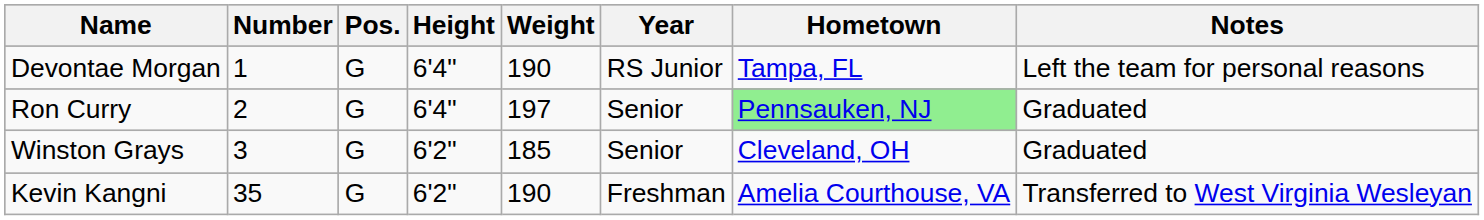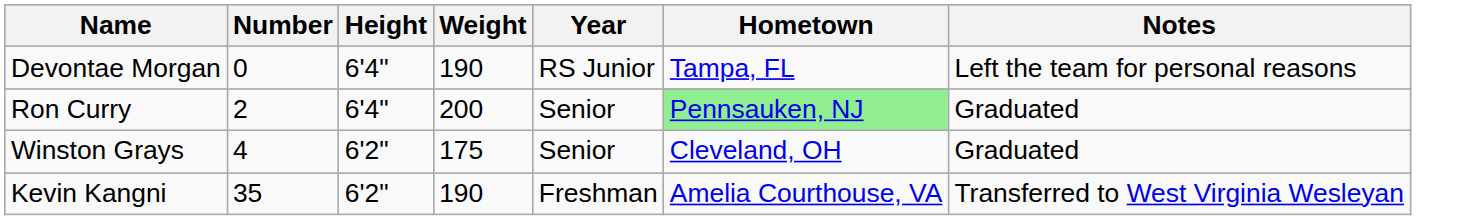- column: Pos. | G | G | G | G
Devontae Morgan | Number: 1 -> 0
Ron Curry | Weight: 197 -> 200
Winston Grays | Number: 3 -> 4
Winston Grays | Weight: 185 -> 175
